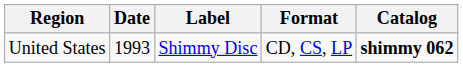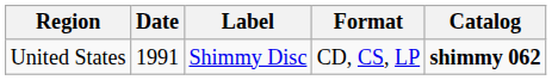United States | Date: 1993 -> 1991
